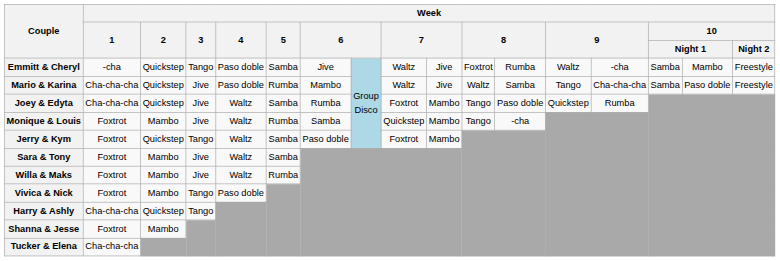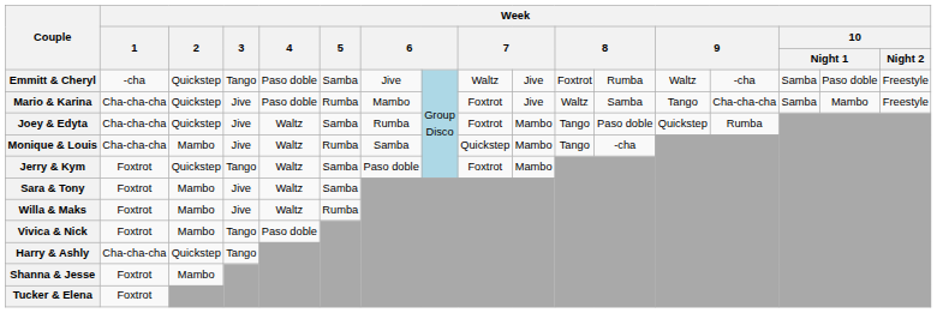Emmitt & Cheryl | column 16: Mambo -> Paso doble
Mario & Karina | column 9: Waltz -> Foxtrot
Mario & Karina | column 16: Paso doble -> Mambo
Monique & Louis | Week / 1: Foxtrot -> Cha-cha-cha
Tucker & Elena | Week / 1: Cha-cha-cha -> Foxtrot
